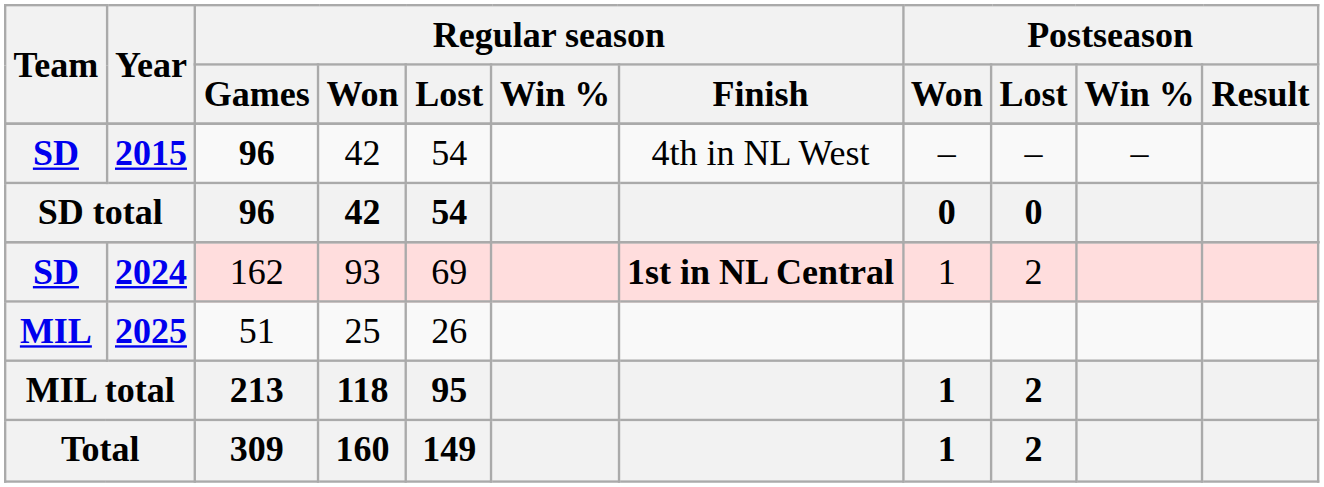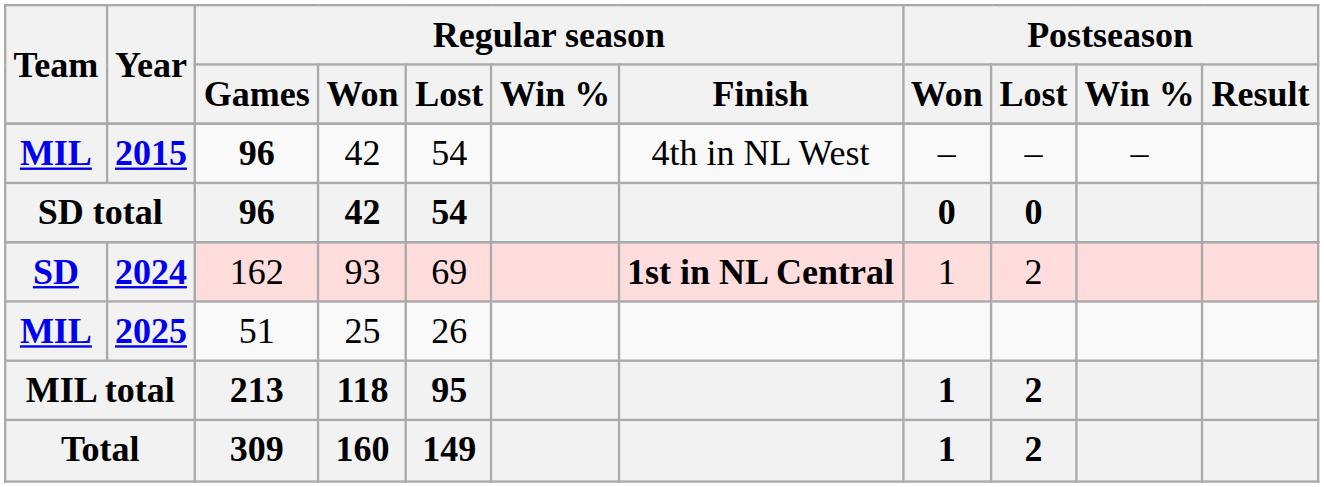2015 | Team: SD -> MIL
